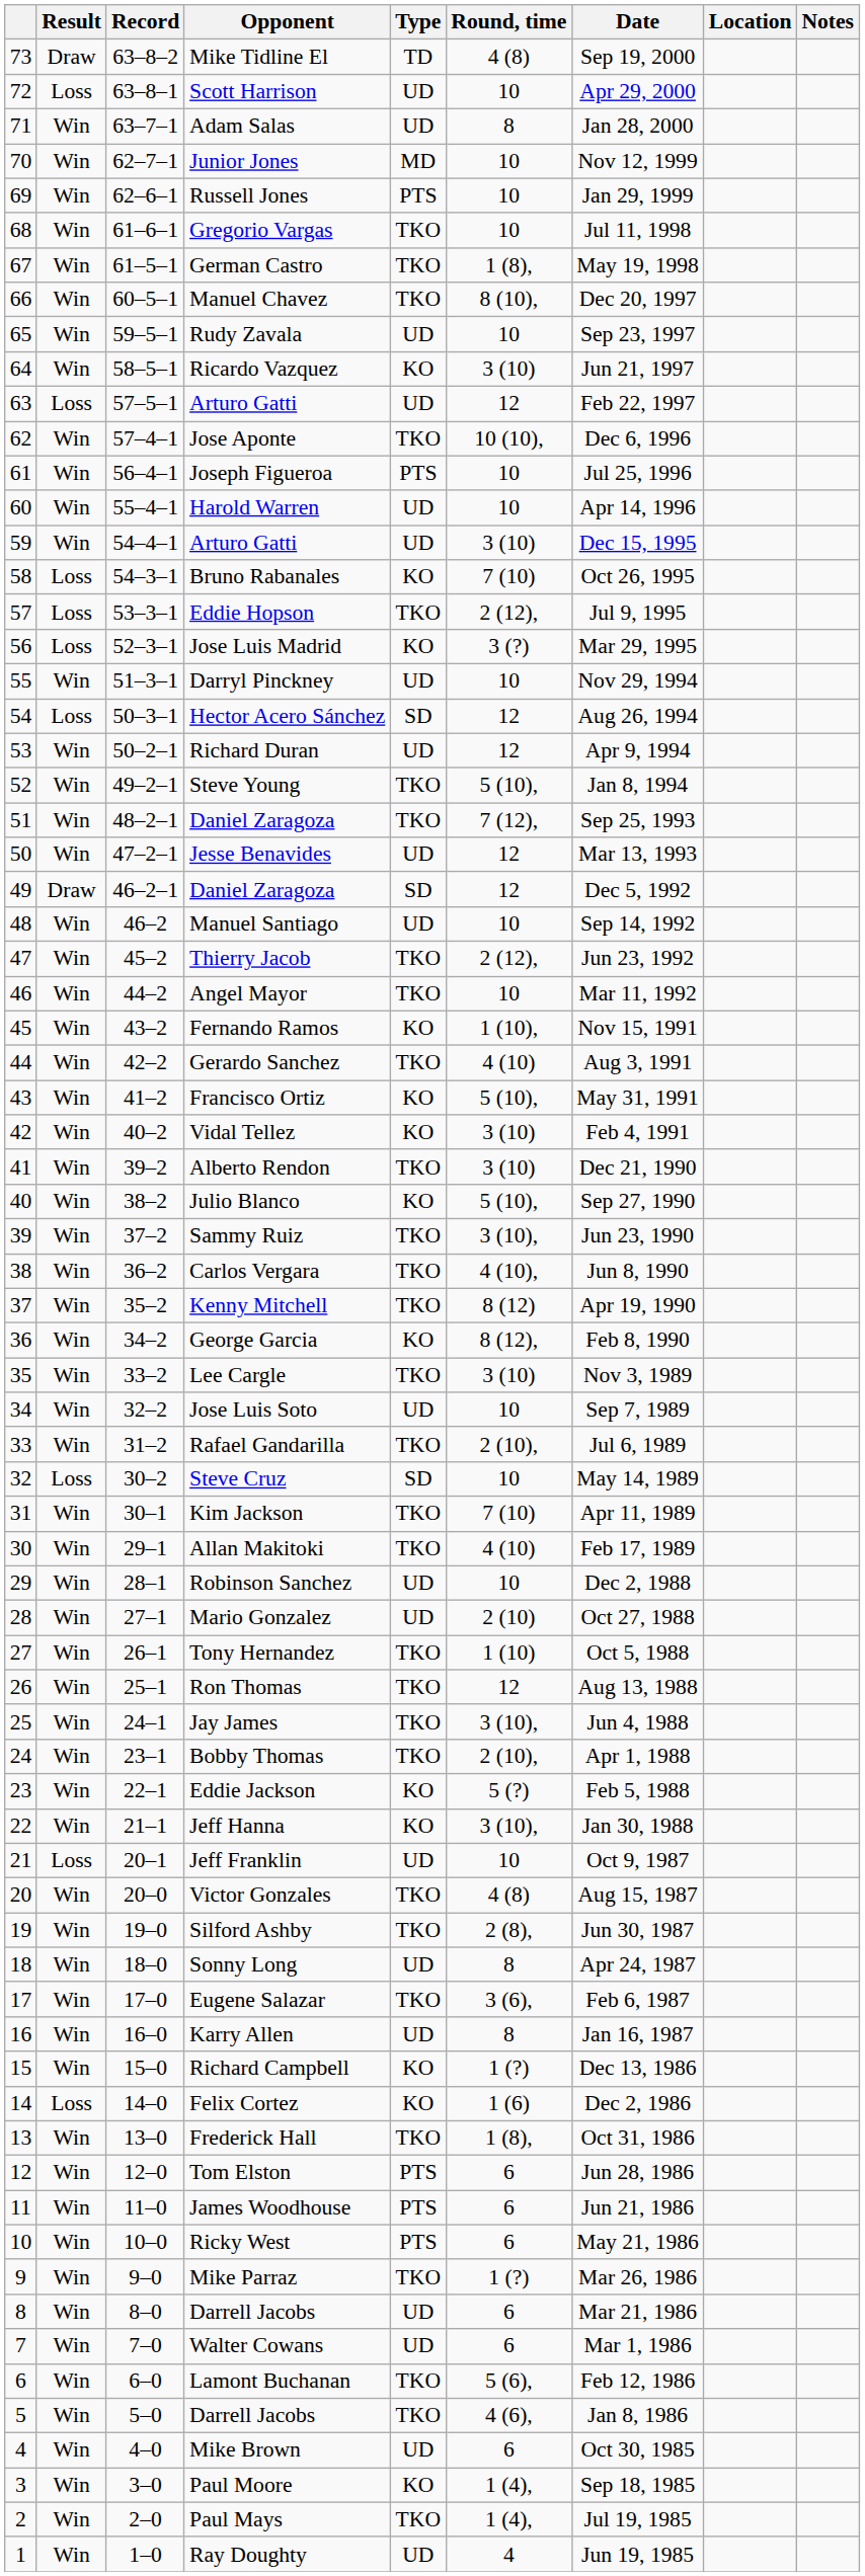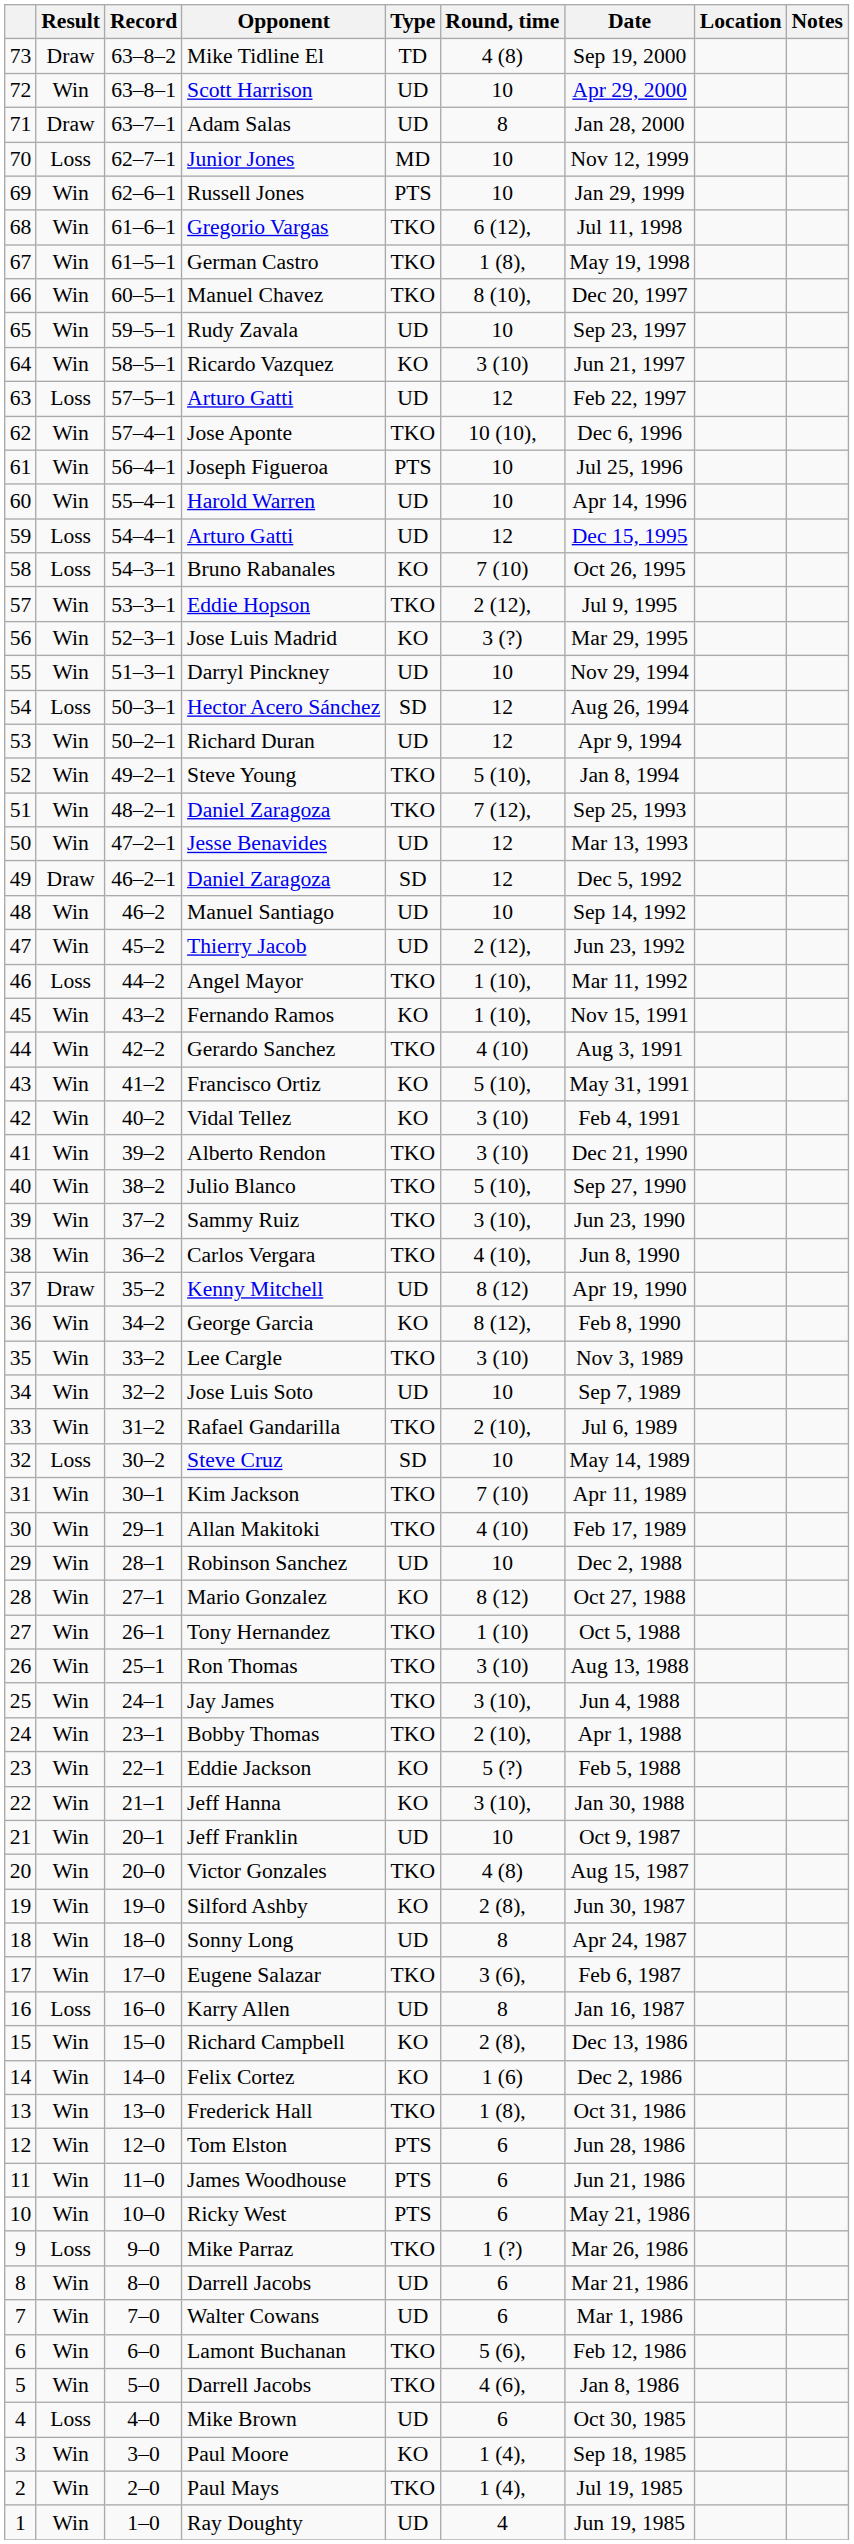Scott Harrison | Result: Loss -> Win
Adam Salas | Result: Win -> Draw
Junior Jones | Result: Win -> Loss
Gregorio Vargas | Round, time: 10 -> 6 (12),
59 / Arturo Gatti | Result: Win -> Loss
59 / Arturo Gatti | Round, time: 3 (10) -> 12
Eddie Hopson | Result: Loss -> Win
Jose Luis Madrid | Result: Loss -> Win
Thierry Jacob | Type: TKO -> UD
Angel Mayor | Result: Win -> Loss
Angel Mayor | Round, time: 10 -> 1 (10),
Julio Blanco | Type: KO -> TKO
Kenny Mitchell | Result: Win -> Draw
Kenny Mitchell | Type: TKO -> UD
Mario Gonzalez | Type: UD -> KO
Mario Gonzalez | Round, time: 2 (10) -> 8 (12)
Ron Thomas | Round, time: 12 -> 3 (10)
Jeff Franklin | Result: Loss -> Win
Silford Ashby | Type: TKO -> KO
Karry Allen | Result: Win -> Loss
Richard Campbell | Round, time: 1 (?) -> 2 (8),
Felix Cortez | Result: Loss -> Win
Mike Parraz | Result: Win -> Loss
Mike Brown | Result: Win -> Loss
